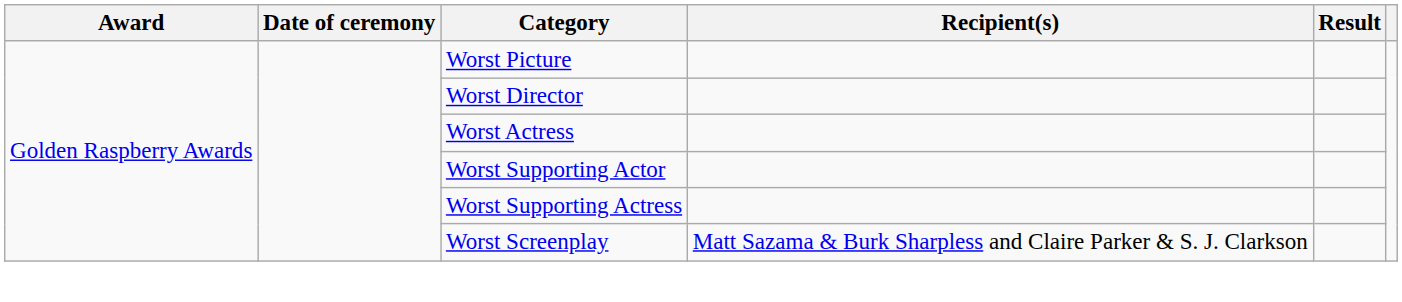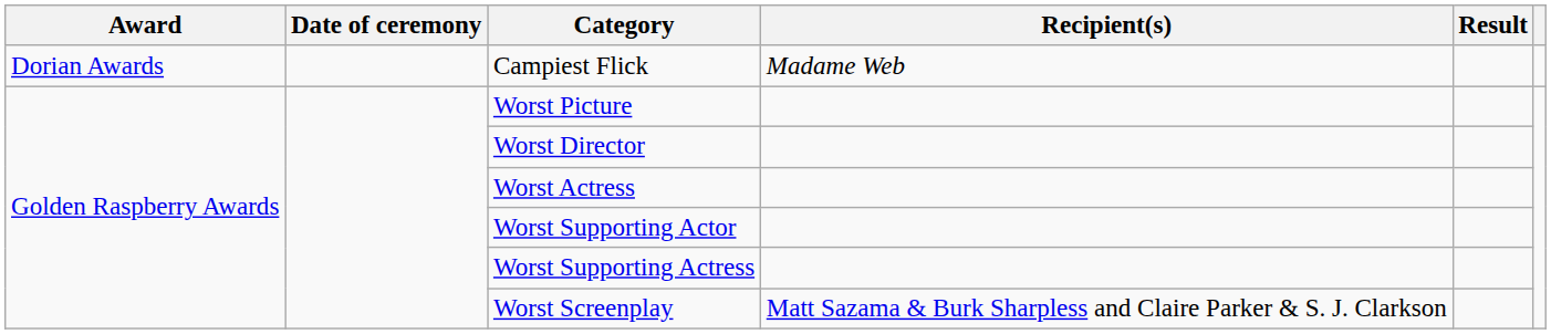+ row: Dorian Awards | Campiest Flick | Madame Web
